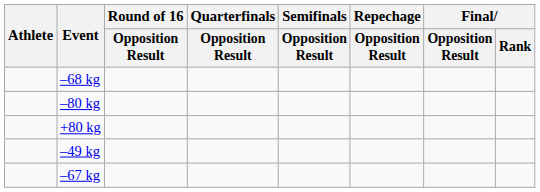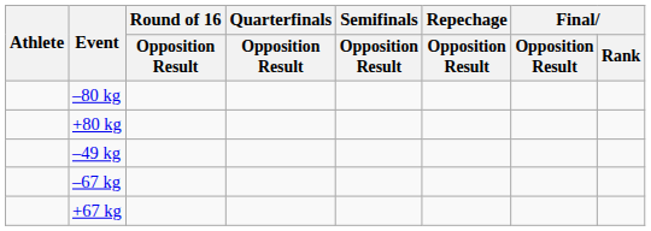- row: –68 kg
+ row: +67 kg
